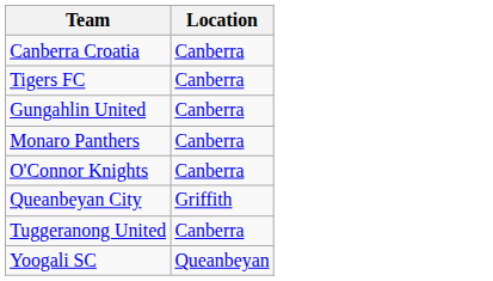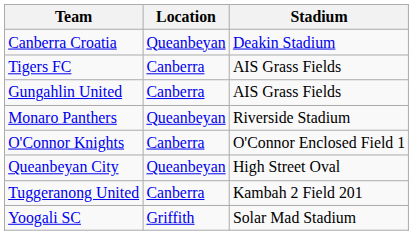+ column: Stadium | Deakin Stadium | AIS Grass Fields | AIS Grass Fields | Riverside Stadium | O'Connor Enclosed Field 1 | High Street Oval | Kambah 2 Field 201 | Solar Mad Stadium
Canberra Croatia | Location: Canberra -> Queanbeyan
Monaro Panthers | Location: Canberra -> Queanbeyan
Queanbeyan City | Location: Griffith -> Queanbeyan
Yoogali SC | Location: Queanbeyan -> Griffith
